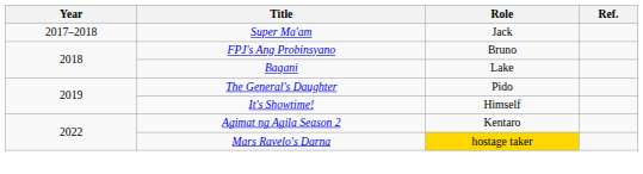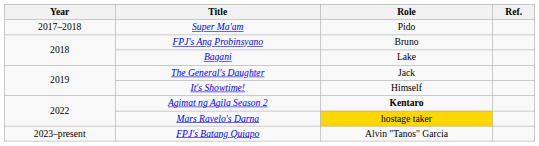Super Ma'am | Role: Jack -> Pido
The General's Daughter | Role: Pido -> Jack
Agimat ng Agila Season 2 | Role: normal -> bold
+ row: 2023–present | FPJ's Batang Quiapo | Alvin "Tanos" Garcia
